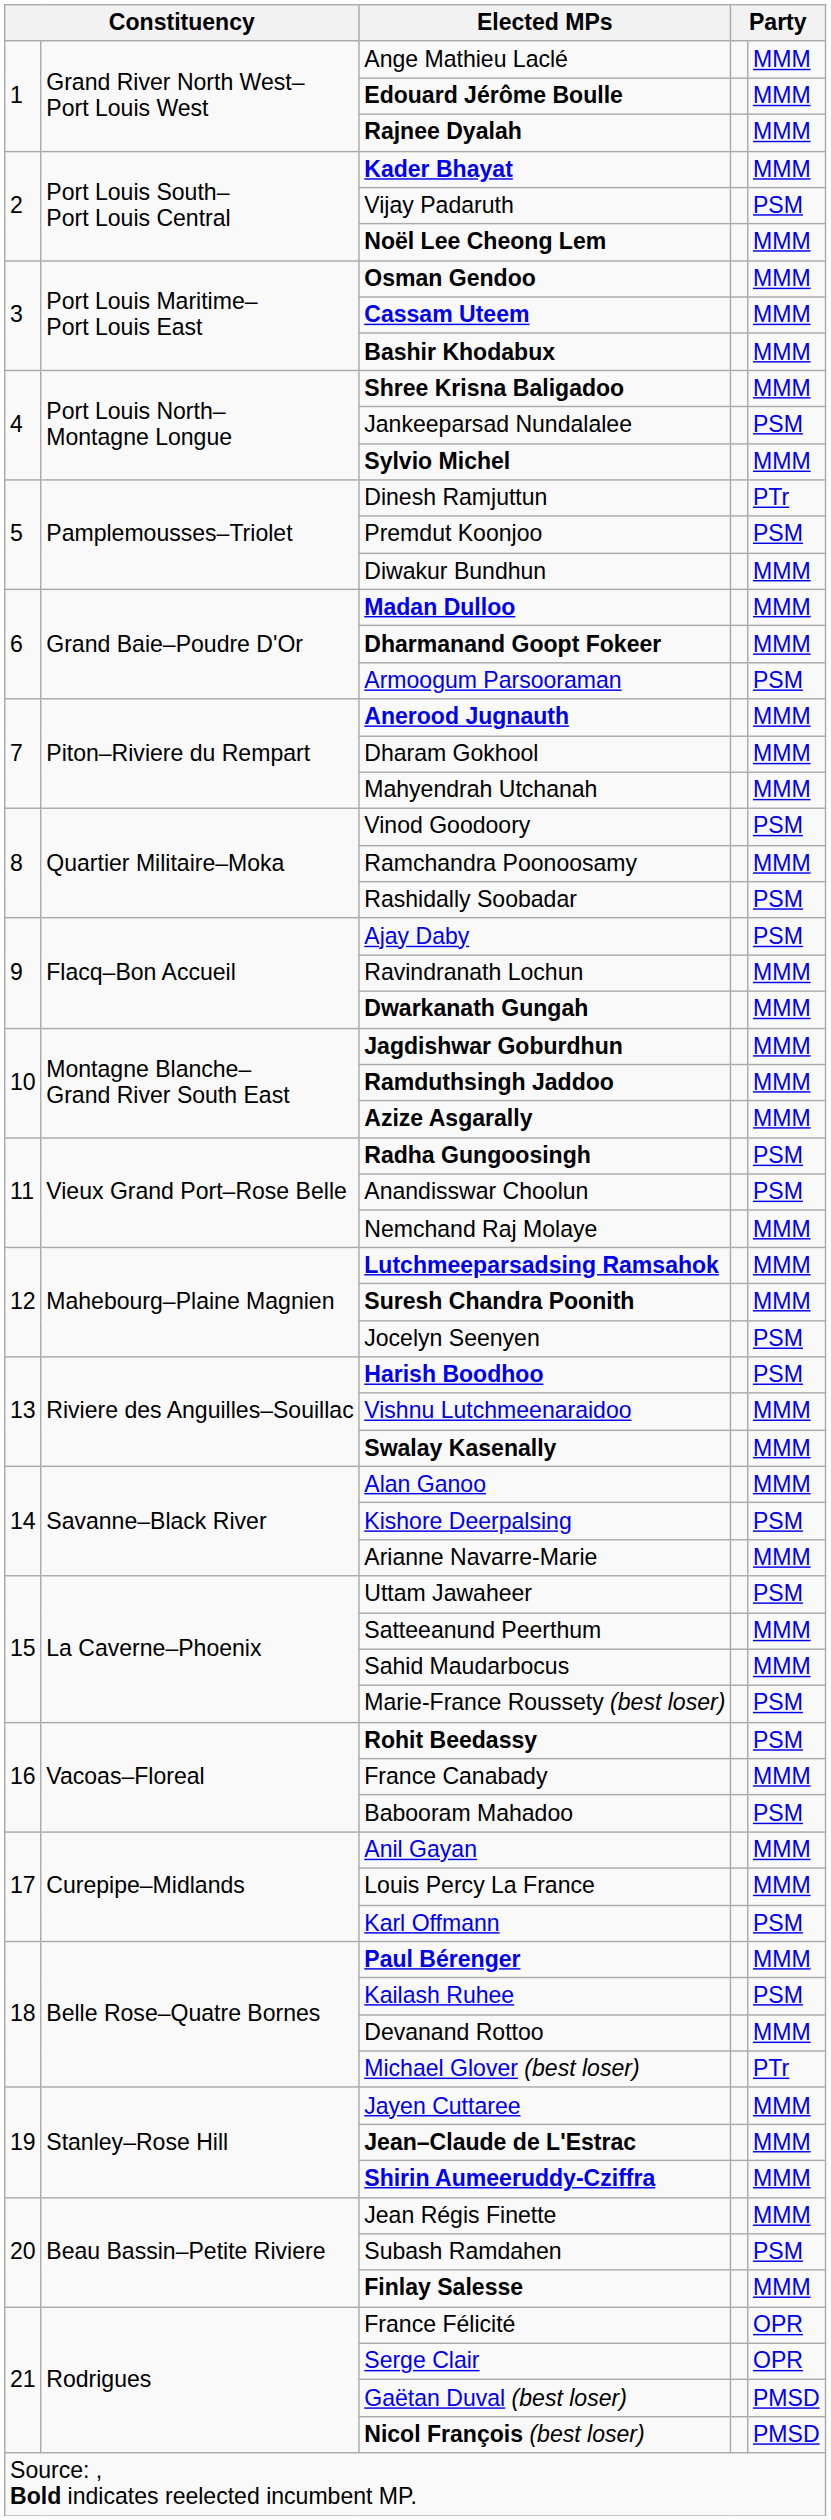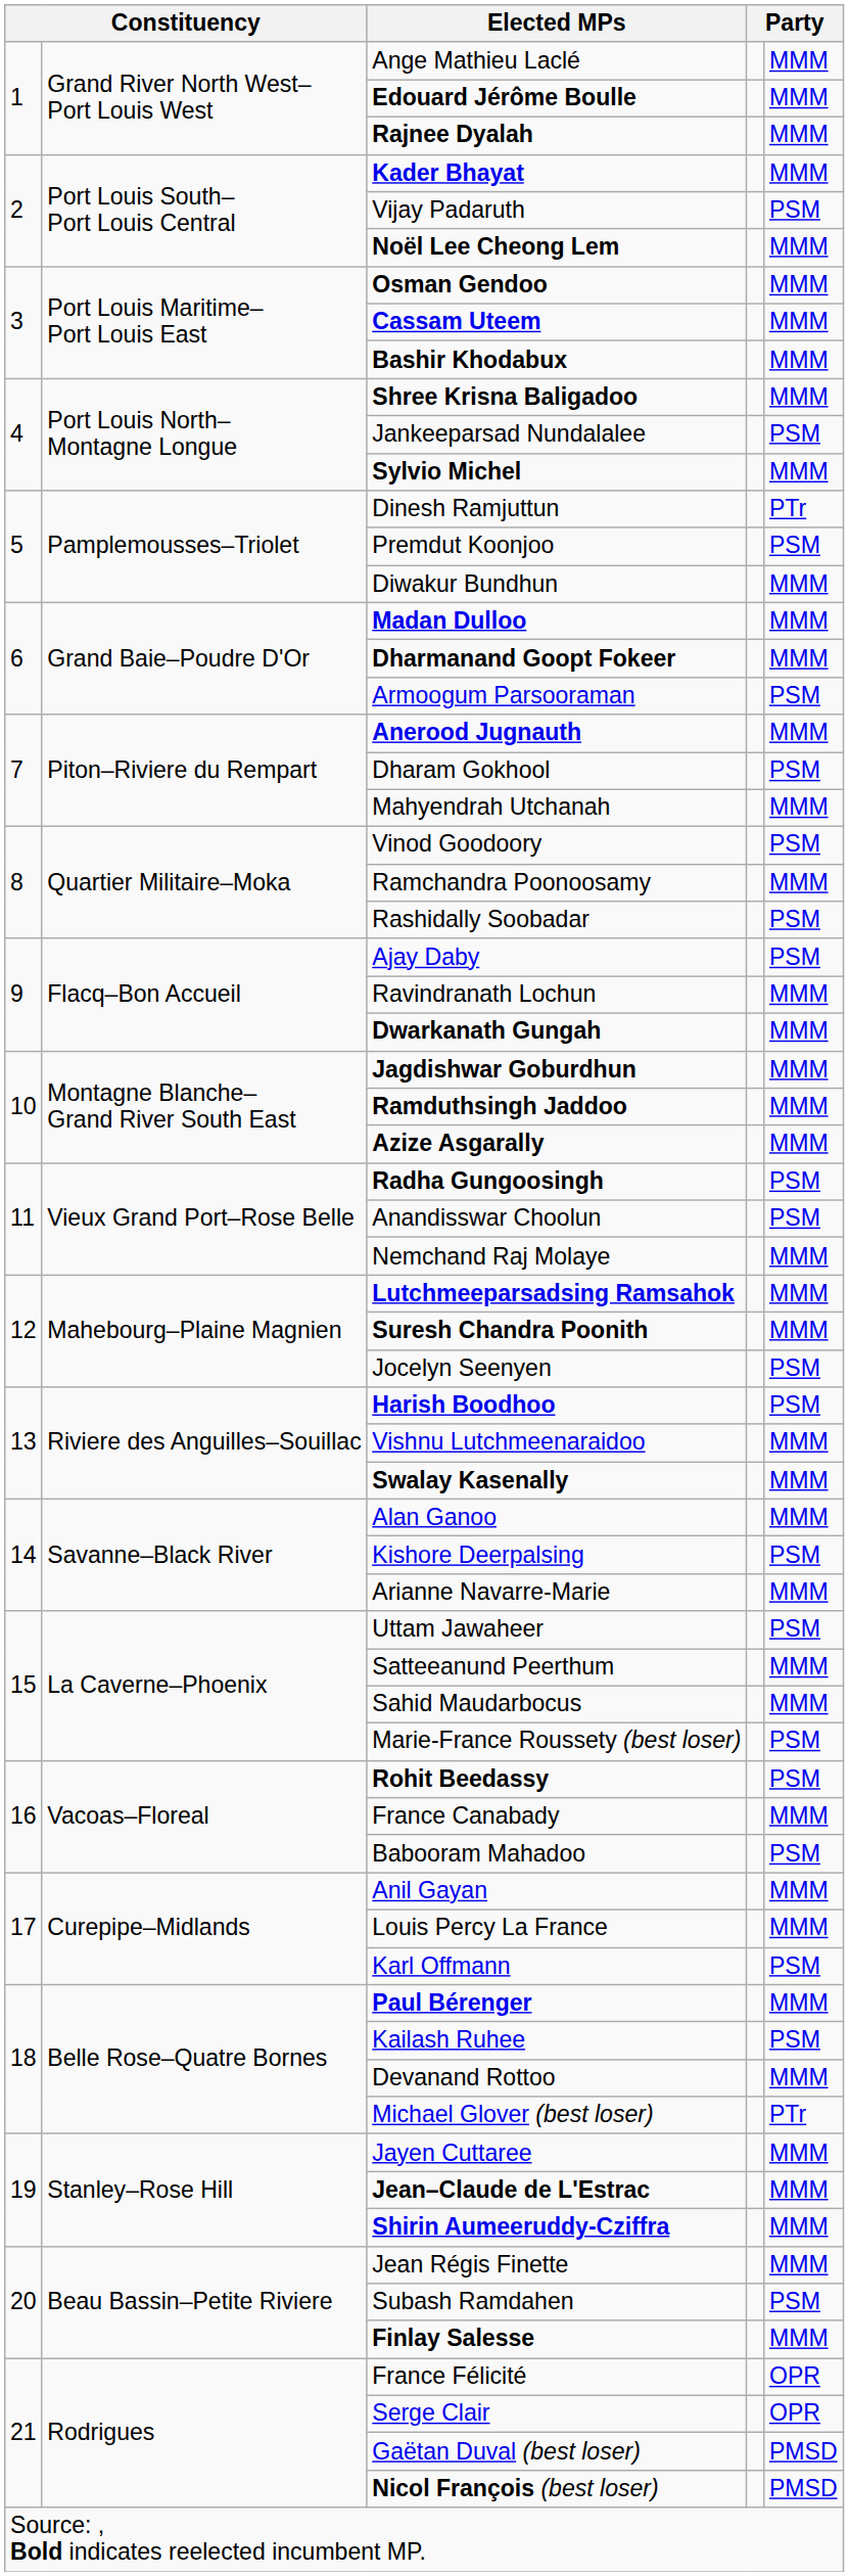Dharam Gokhool | column 5: MMM -> PSM
